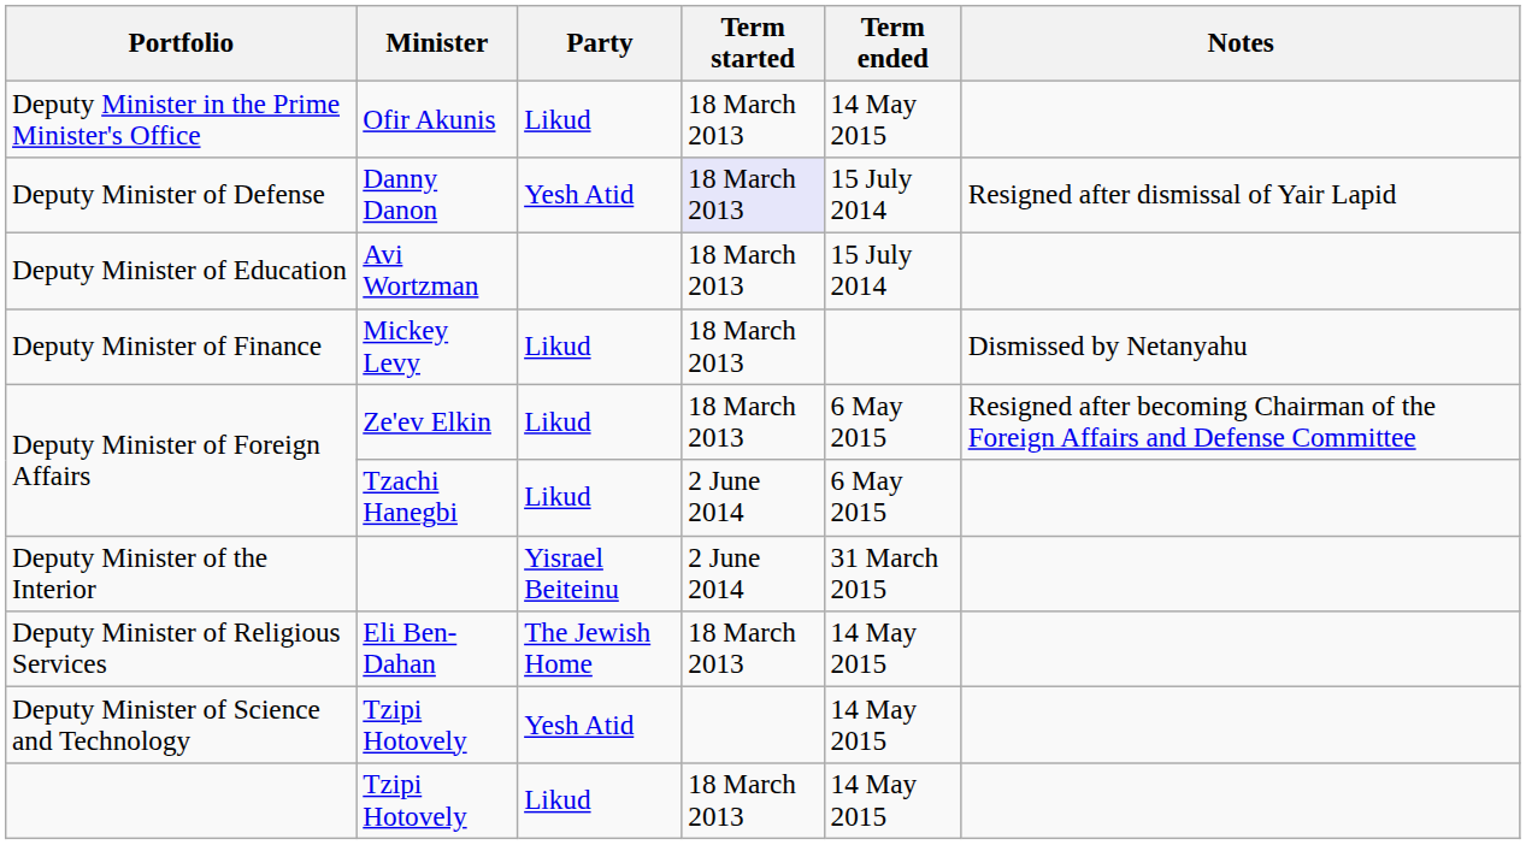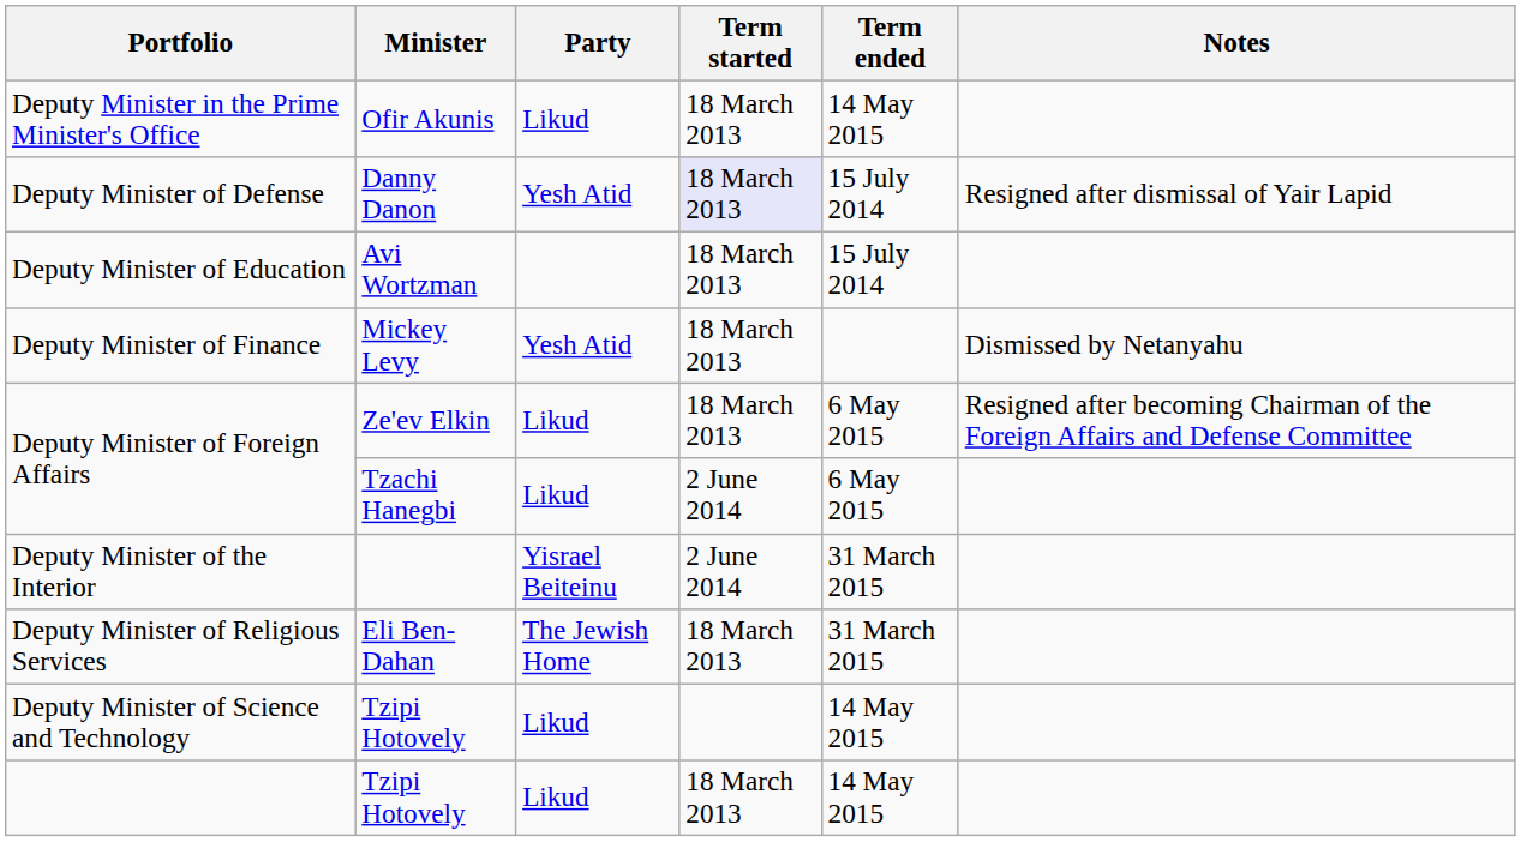Deputy Minister of Finance | Party: Likud -> Yesh Atid
Deputy Minister of Religious Services | Term ended: 14 May 2015 -> 31 March 2015
Deputy Minister of Science and Technology | Party: Yesh Atid -> Likud
